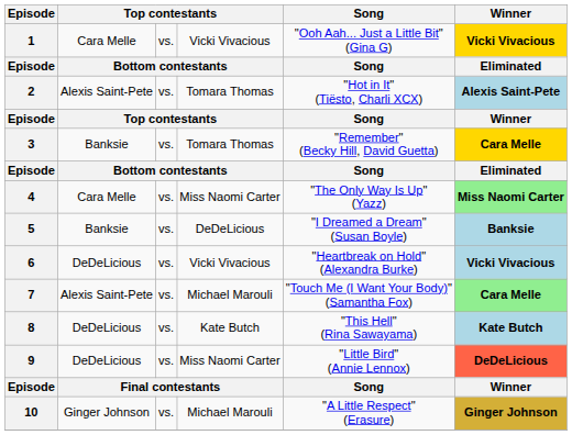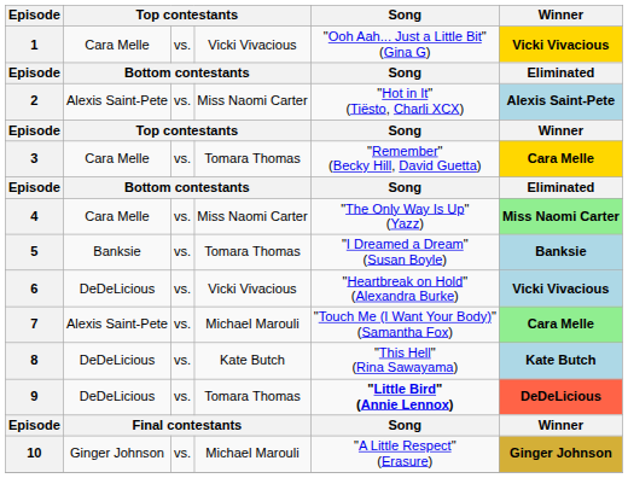2 | column 4: Tomara Thomas -> Miss Naomi Carter
3 | column 2: Banksie -> Cara Melle
5 | column 4: DeDeLicious -> Tomara Thomas
9 | column 4: Miss Naomi Carter -> Tomara Thomas
9 | Song: normal -> bold
